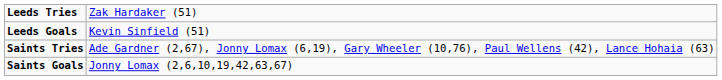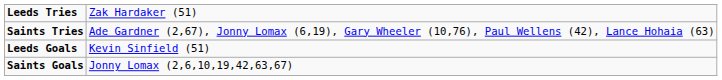rows swapped: Saints Tries <-> Leeds Goals
